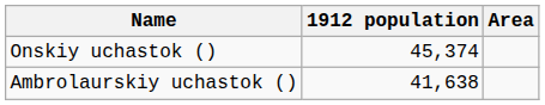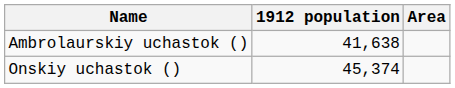rows swapped: Ambrolaurskiy uchastok () <-> Onskiy uchastok ()
